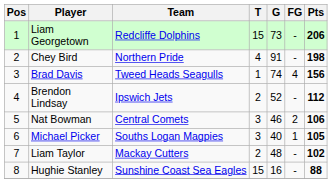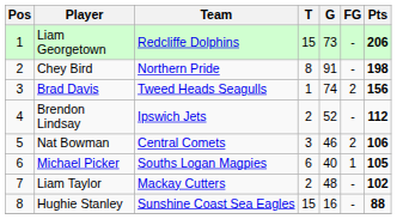Chey Bird | T: 4 -> 8
Brad Davis | FG: 4 -> 2
Michael Picker | T: 3 -> 6
